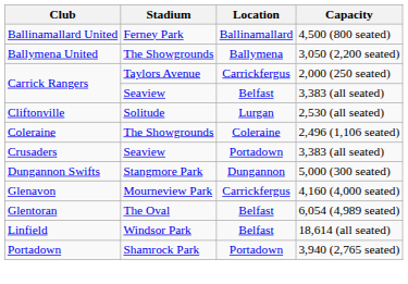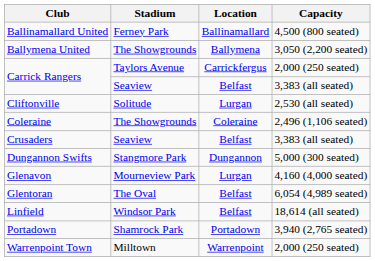Crusaders | Location: Portadown -> Belfast
Glenavon | Location: Carrickfergus -> Lurgan
+ row: Warrenpoint Town | Milltown | Warrenpoint | 2,000 (250 seated)
